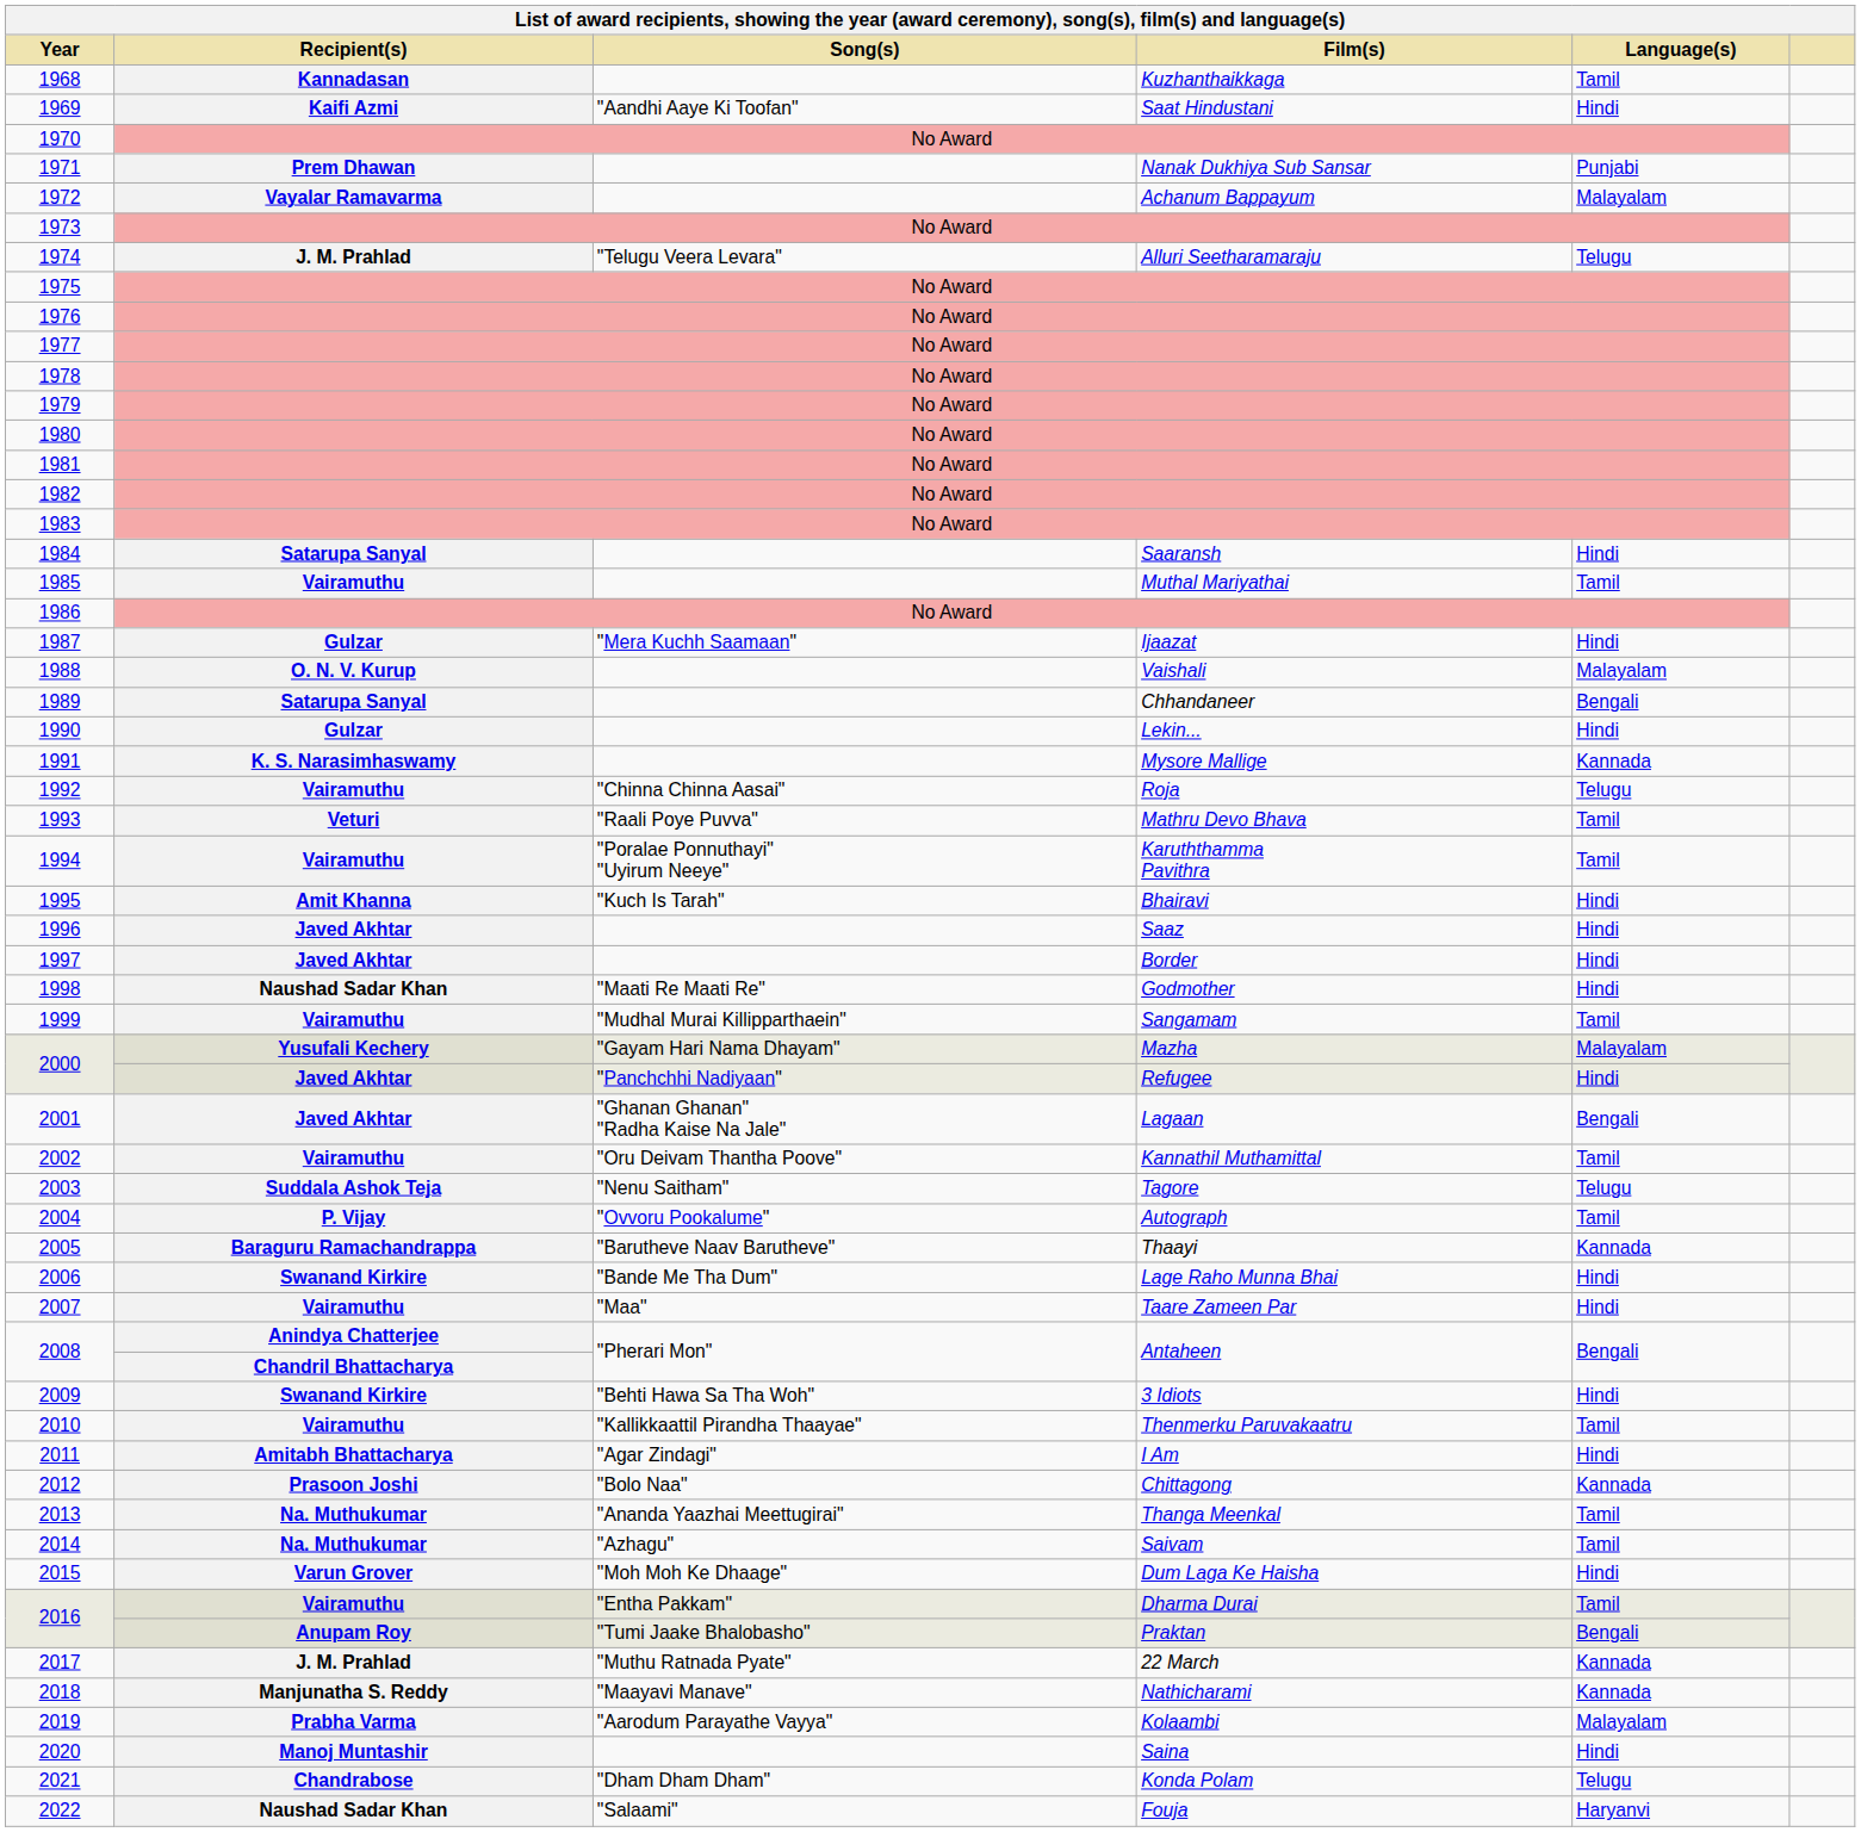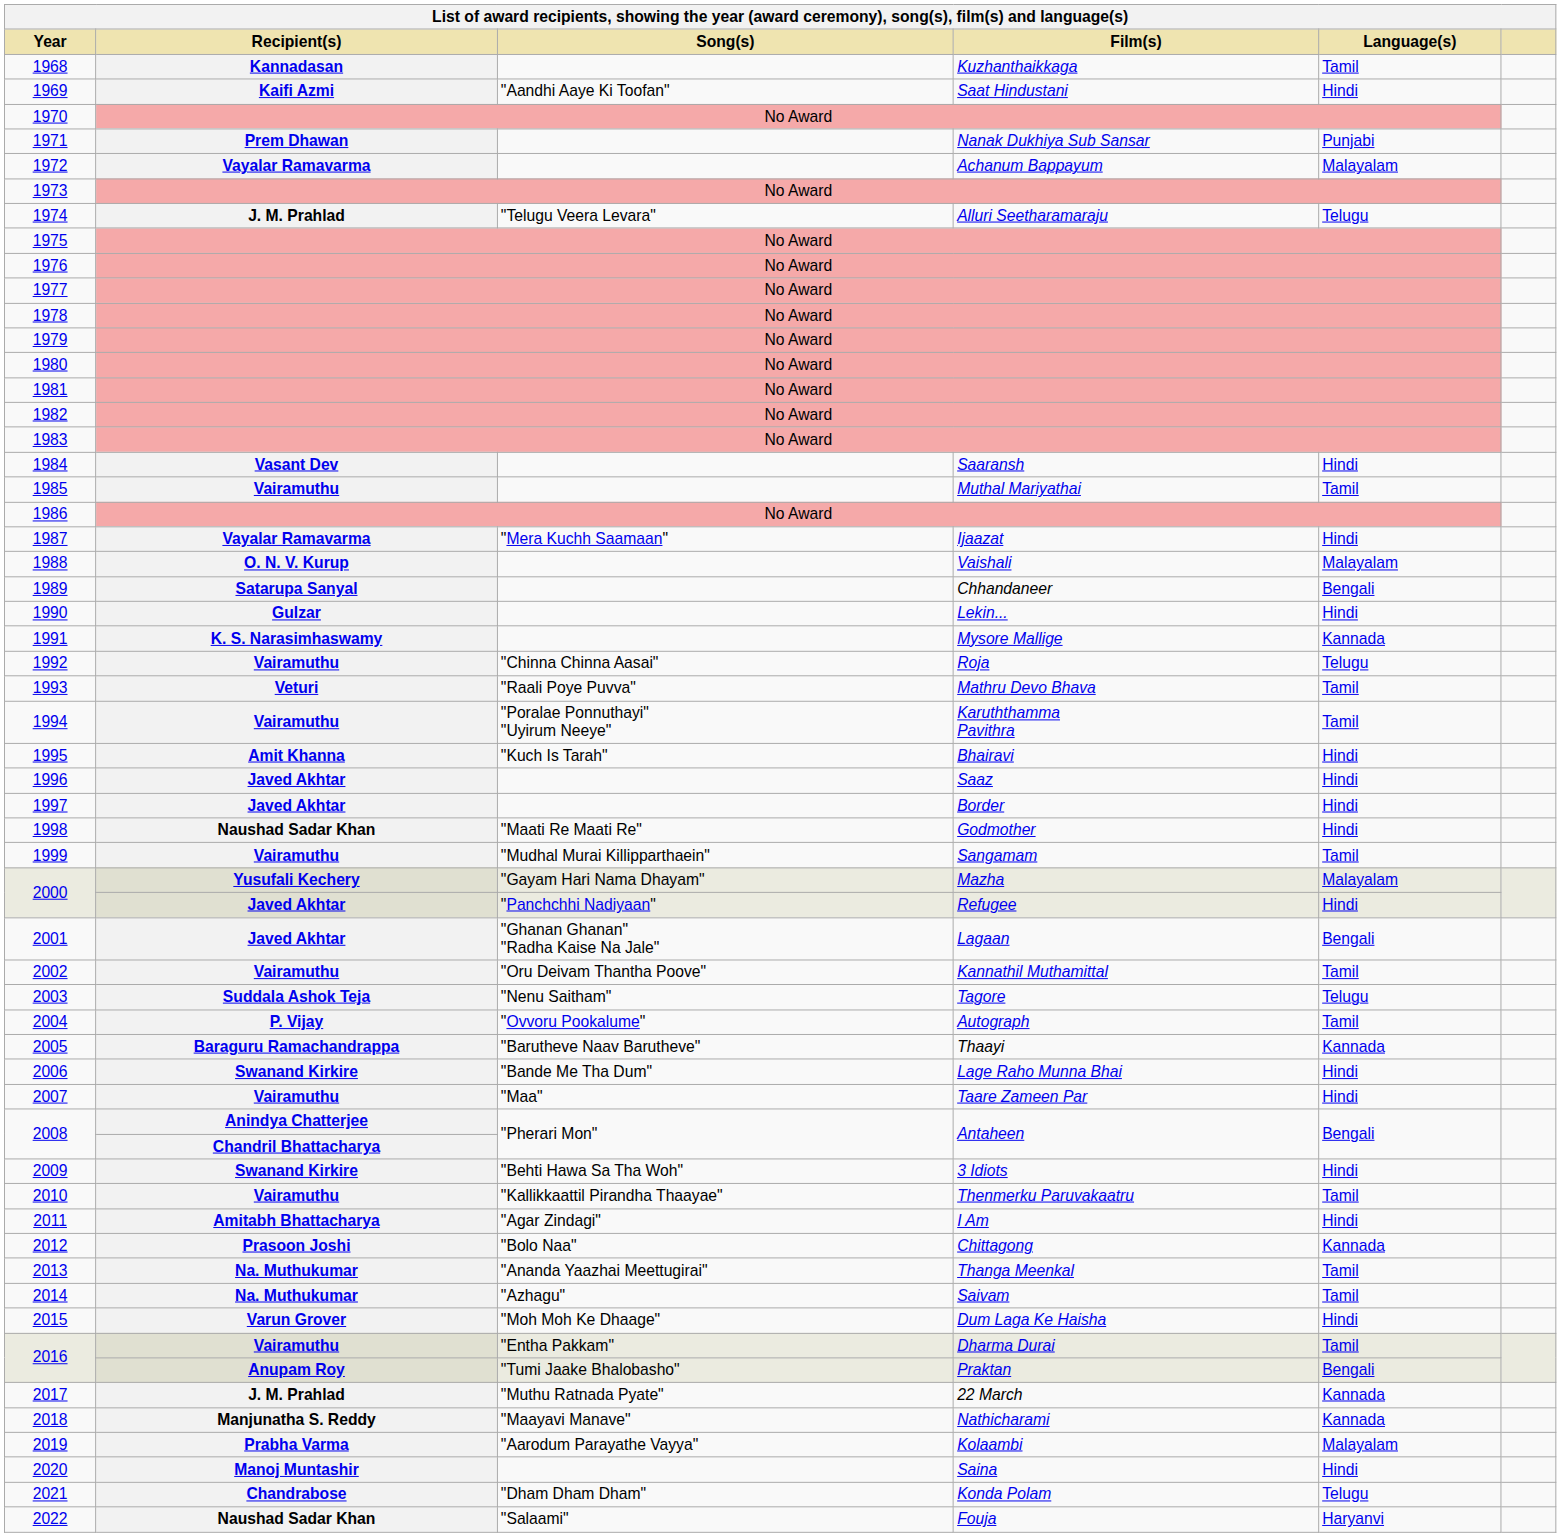1984 | Recipient(s): Satarupa Sanyal -> Vasant Dev
1987 | Recipient(s): Gulzar -> Vayalar Ramavarma
